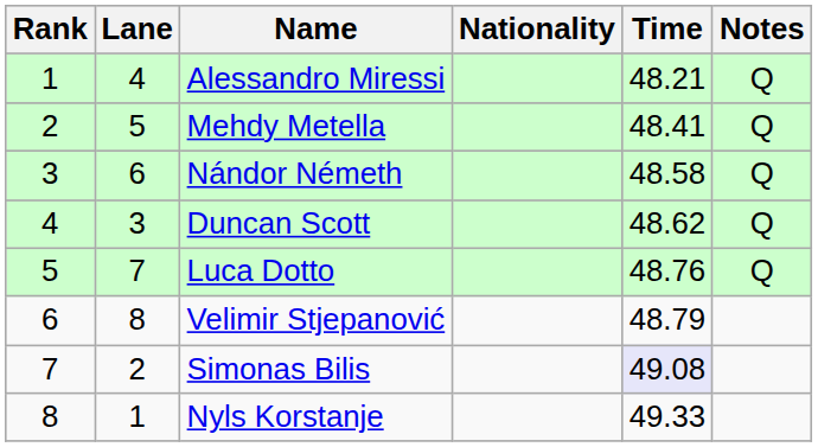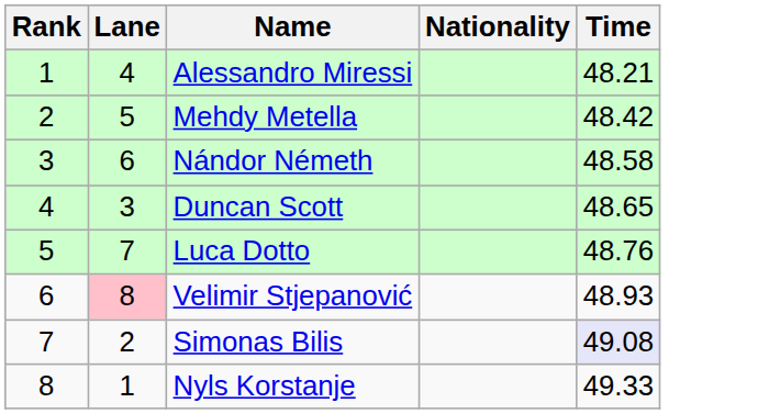- column: Notes | Q | Q | Q | Q | Q
Mehdy Metella | Time: 48.41 -> 48.42
Duncan Scott | Time: 48.62 -> 48.65
Velimir Stjepanović | Lane: no background -> pink background
Velimir Stjepanović | Time: 48.79 -> 48.93
